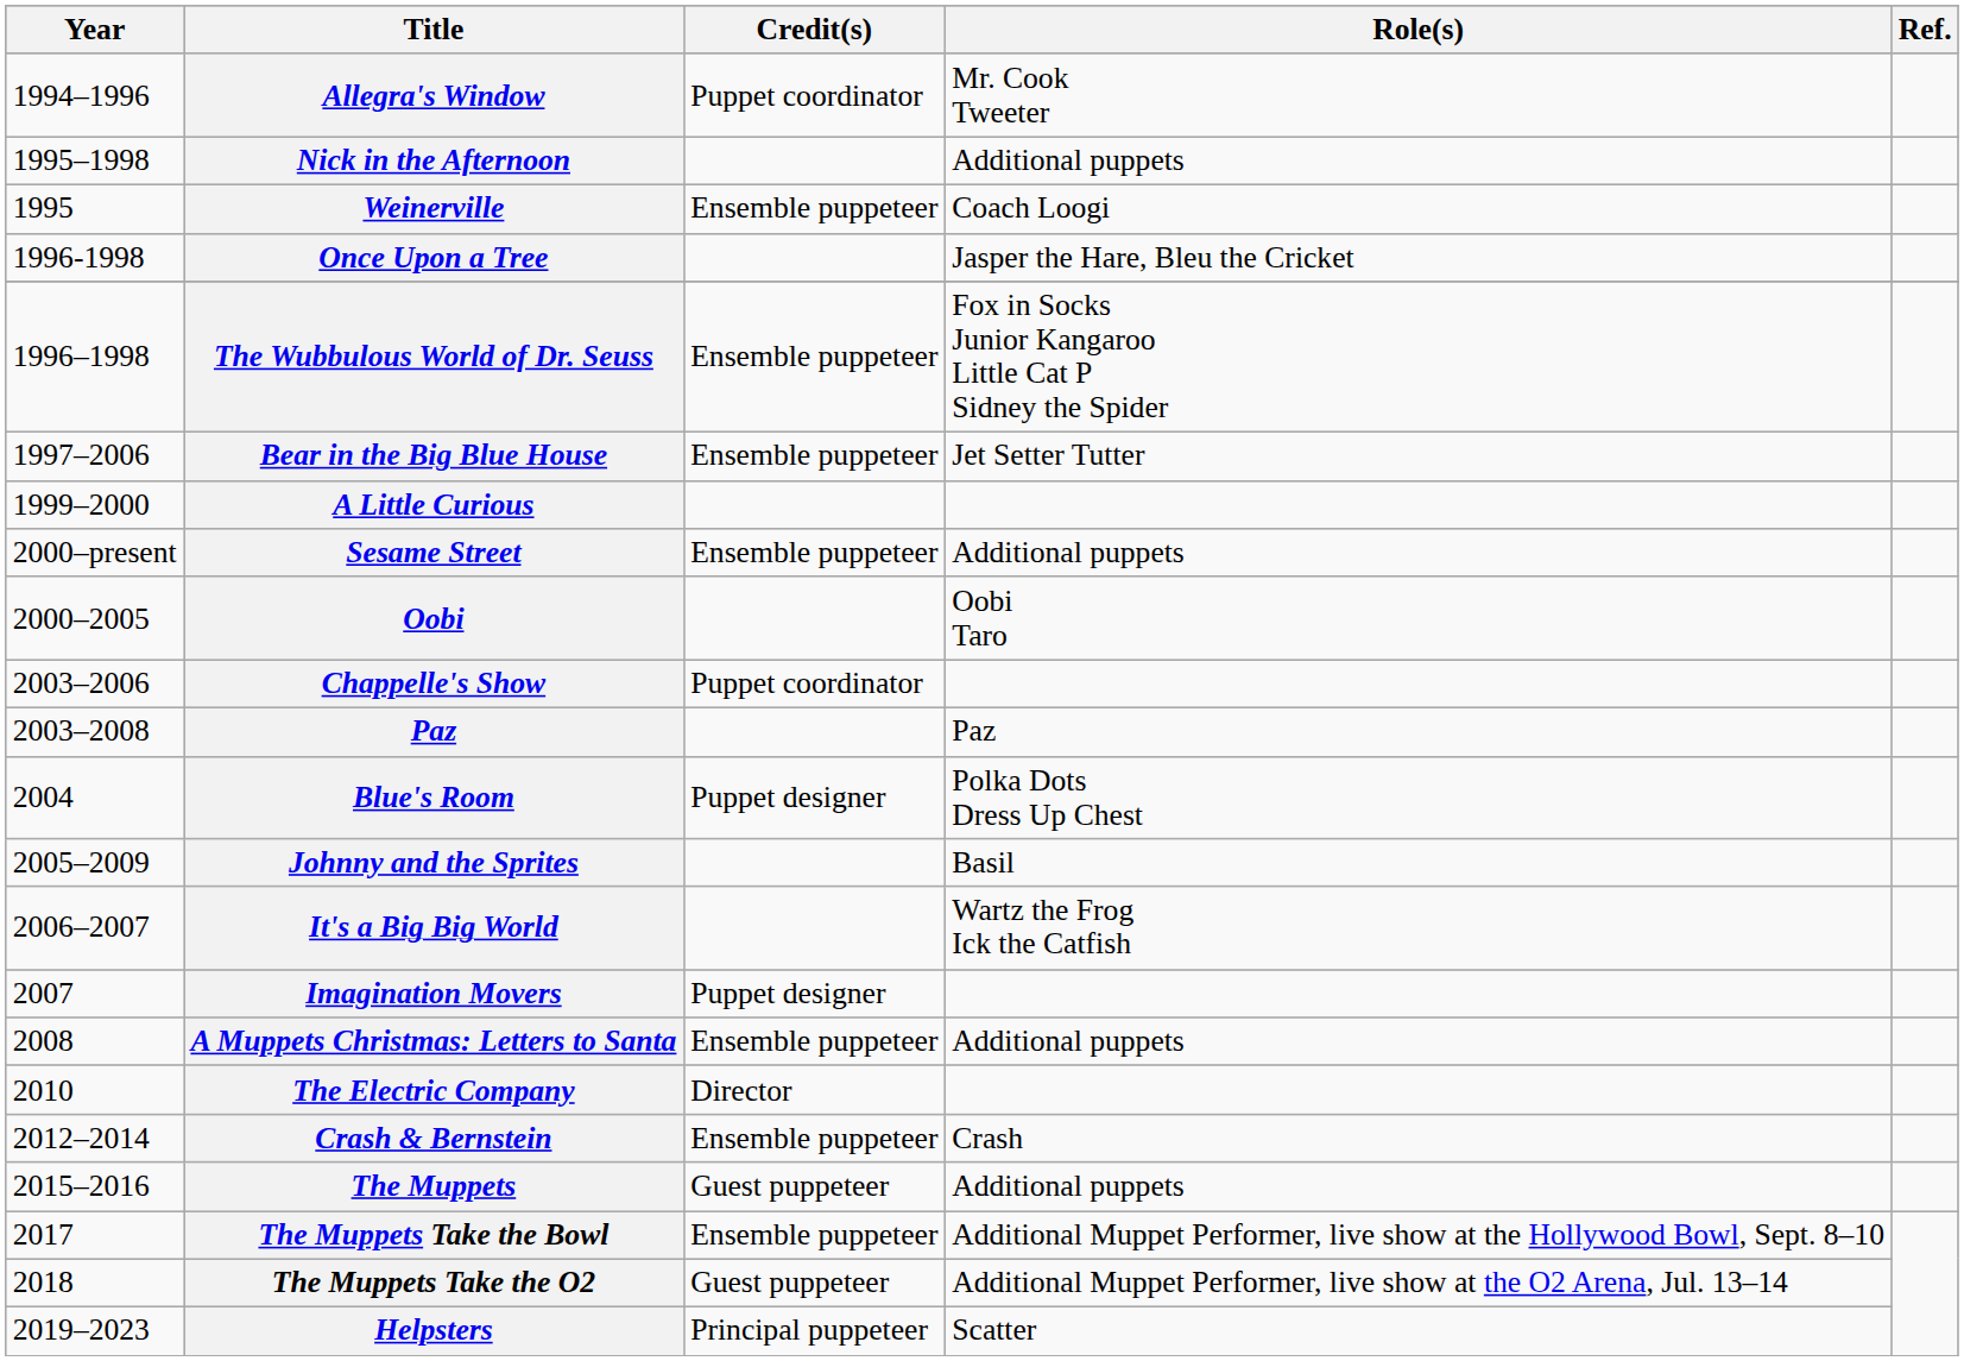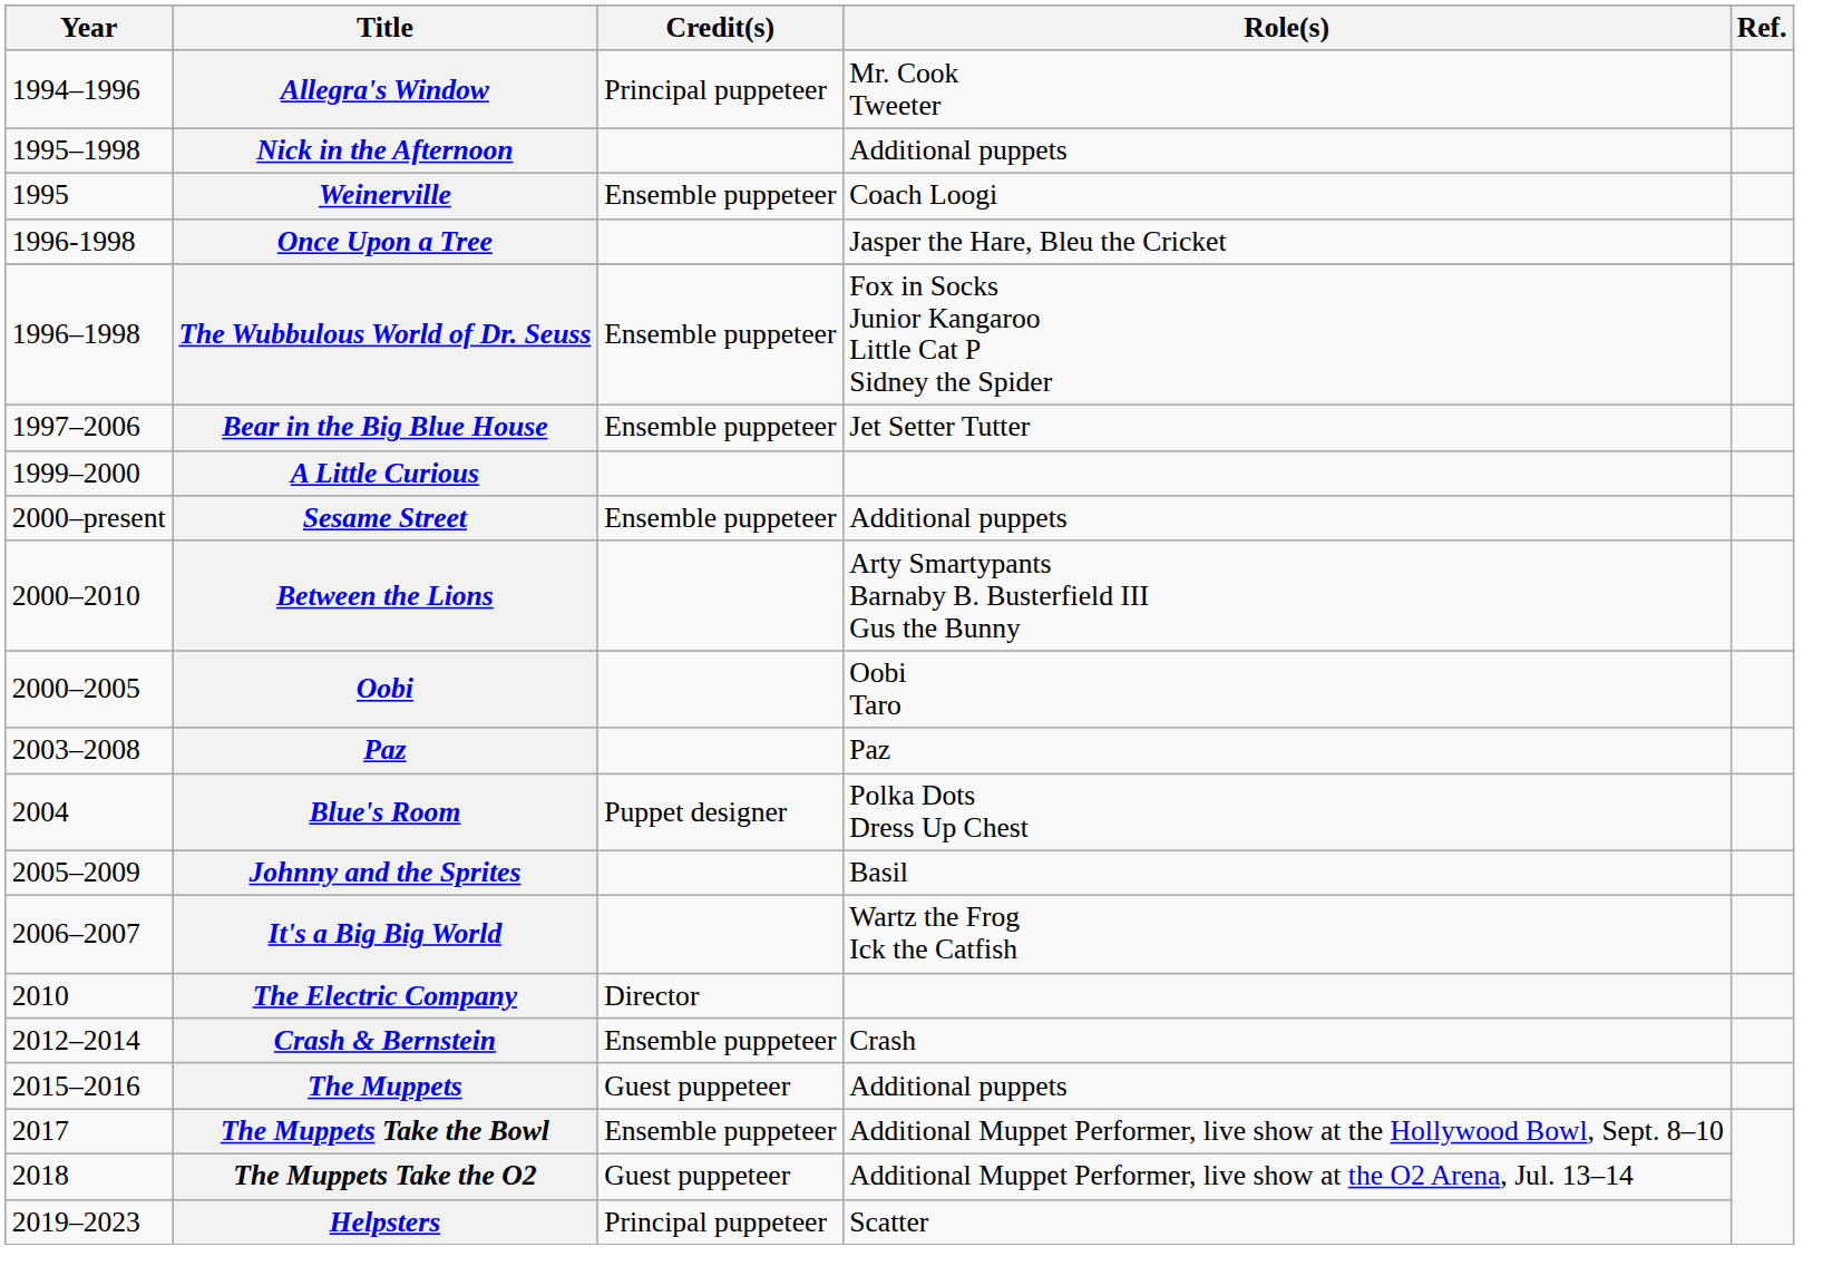Allegra's Window | Credit(s): Puppet coordinator -> Principal puppeteer
+ row: 2000–2010 | Between the Lions | Arty Smartypants Barnaby B. Busterfield III Gus the Bunny
- row: 2003–2006 | Chappelle's Show | Puppet coordinator
- row: 2007 | Imagination Movers | Puppet designer
- row: 2008 | A Muppets Christmas: Letters to Santa | Ensemble puppeteer | Additional puppets
